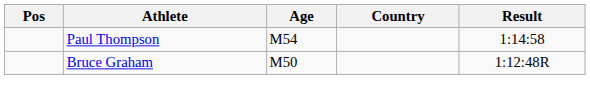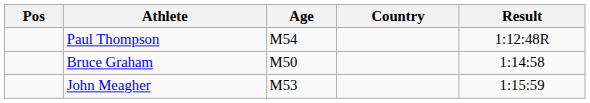Paul Thompson | Result: 1:14:58 -> 1:12:48R
Bruce Graham | Result: 1:12:48R -> 1:14:58
+ row: John Meagher | M53 | 1:15:59
